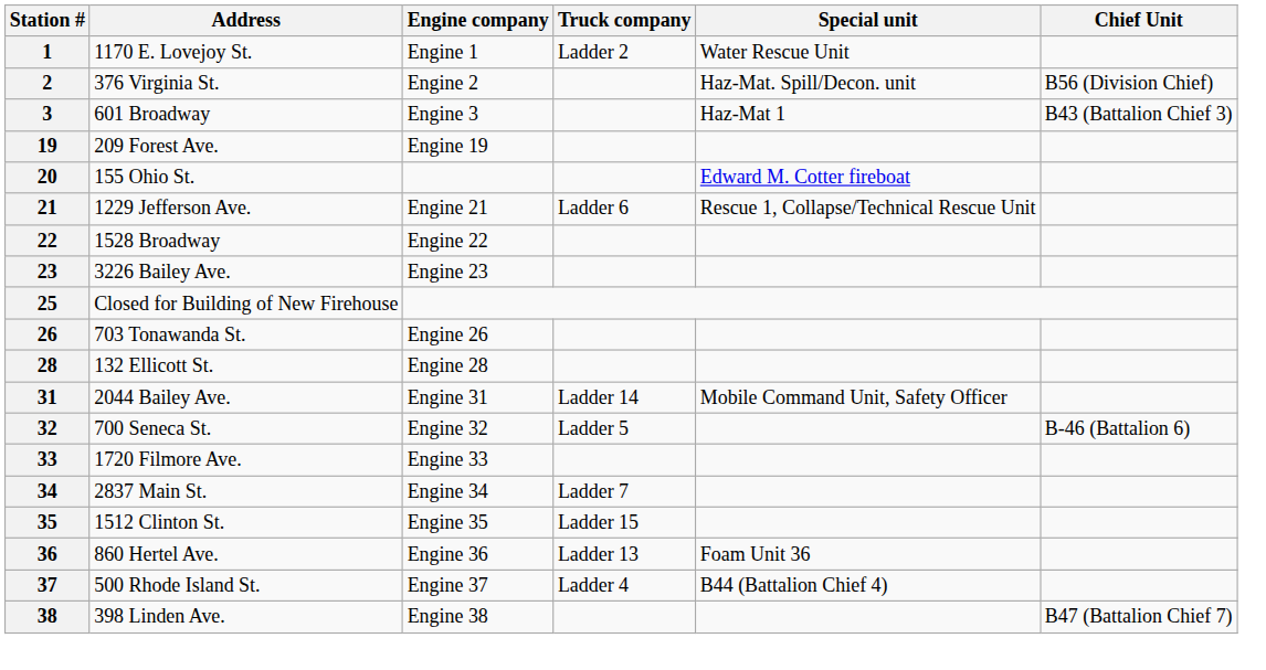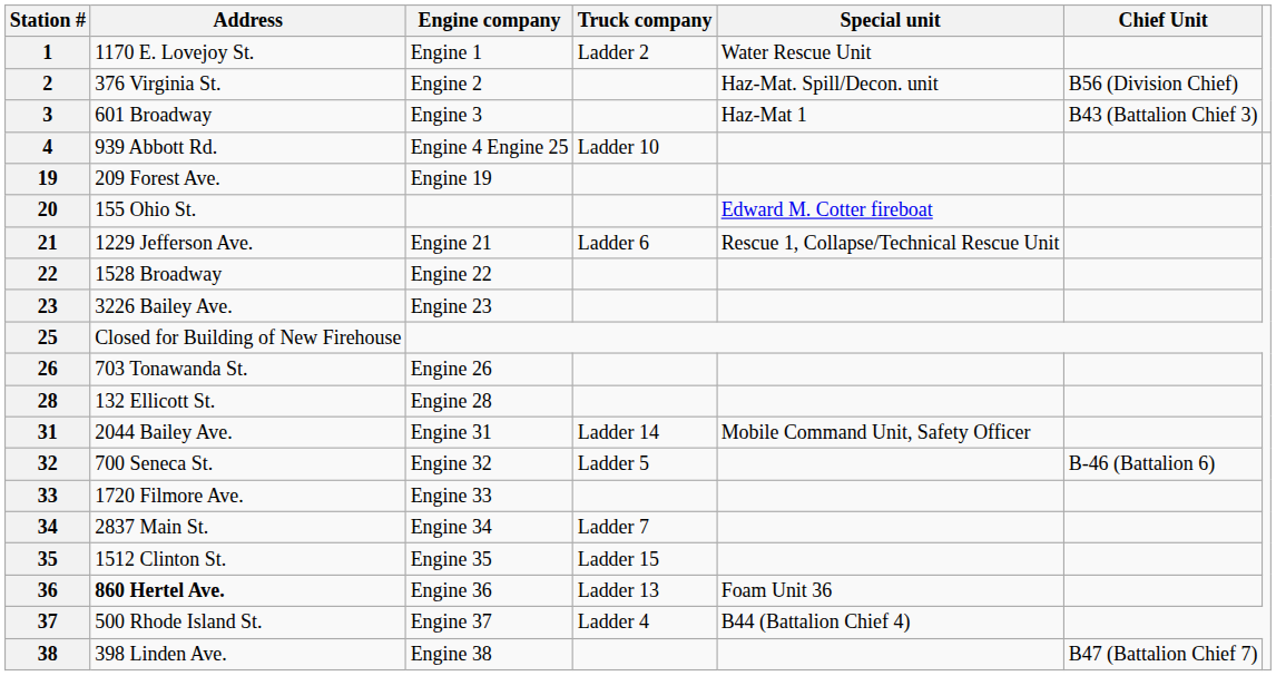+ row: 4 | 939 Abbott Rd. | Engine 4 Engine 25 | Ladder 10
36 | Address: normal -> bold
